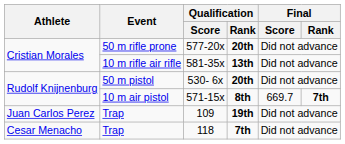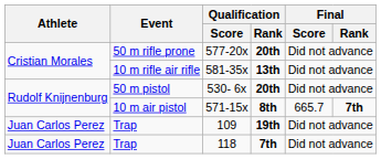571-15x | Final / Score: 669.7 -> 665.7
118 | Athlete: Cesar Menacho -> Juan Carlos Perez
